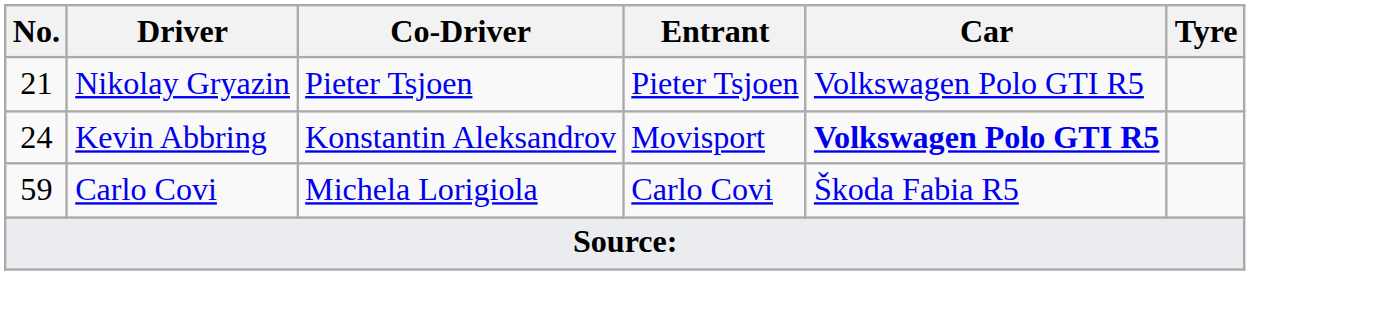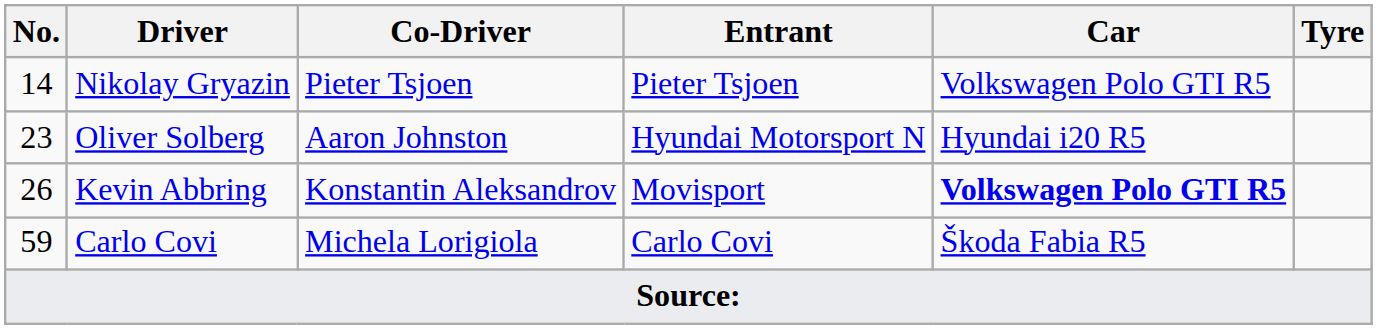Nikolay Gryazin | No.: 21 -> 14
+ row: 23 | Oliver Solberg | Aaron Johnston | Hyundai Motorsport N | Hyundai i20 R5
Kevin Abbring | No.: 24 -> 26
